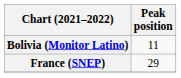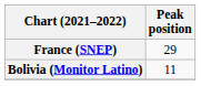rows swapped: Bolivia (Monitor Latino) <-> France (SNEP)
